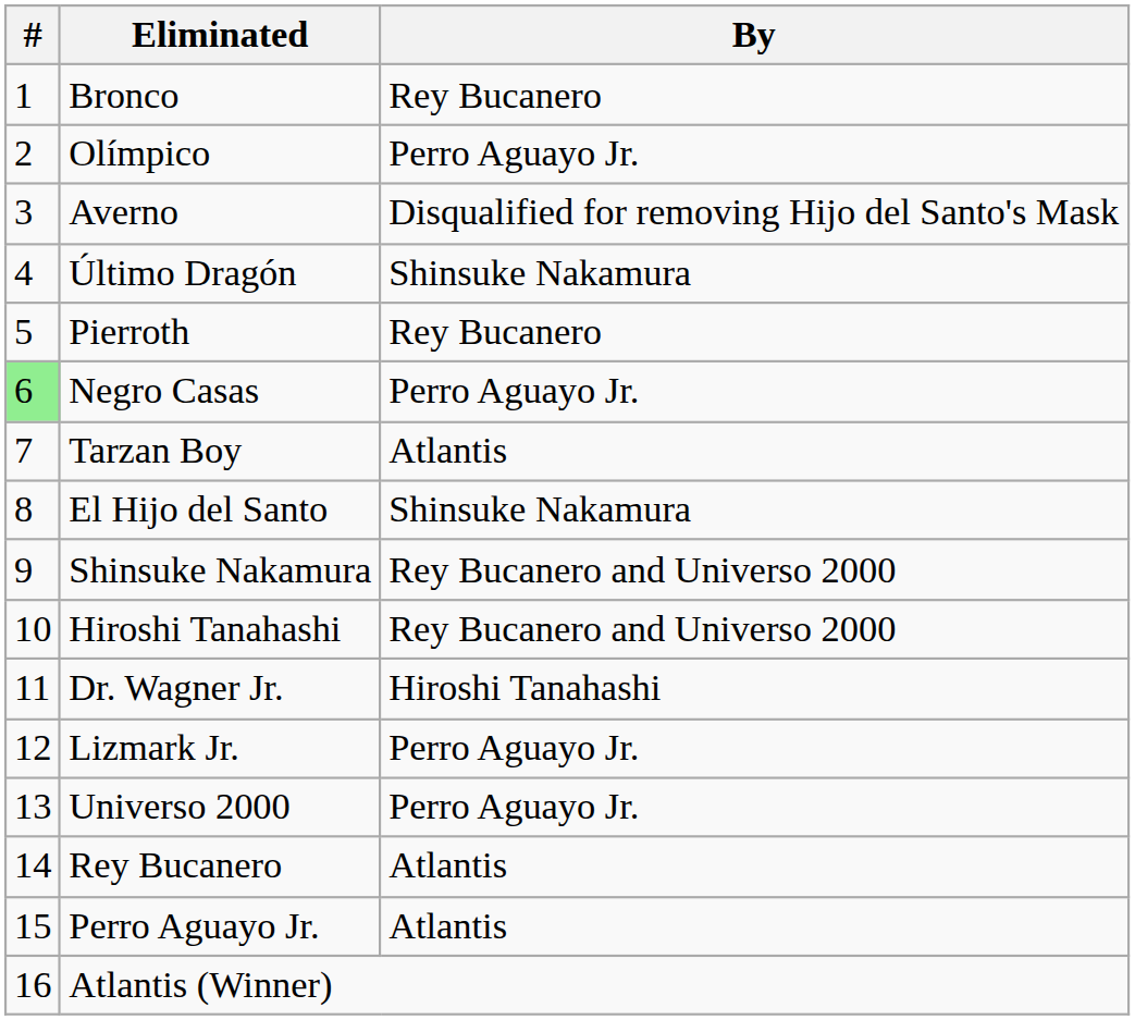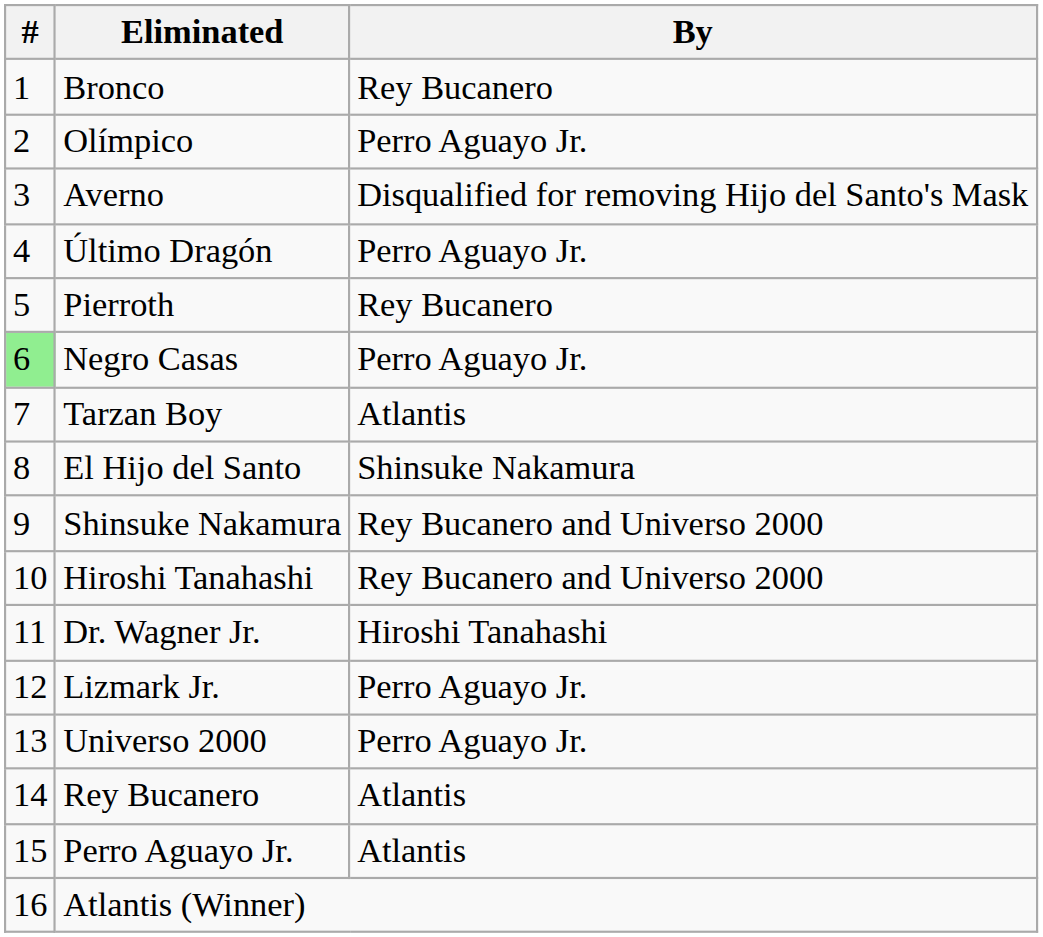Último Dragón | By: Shinsuke Nakamura -> Perro Aguayo Jr.
